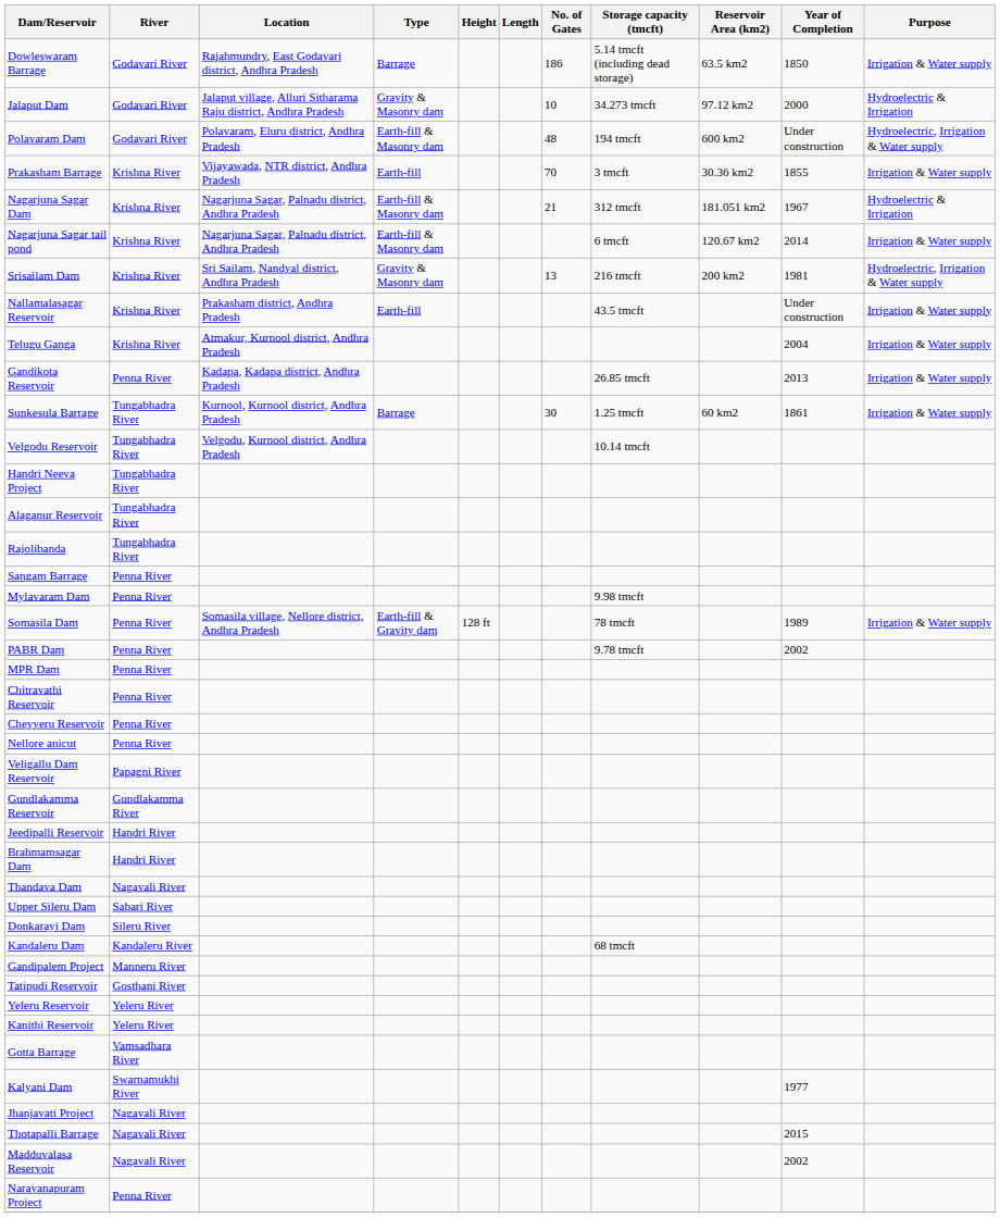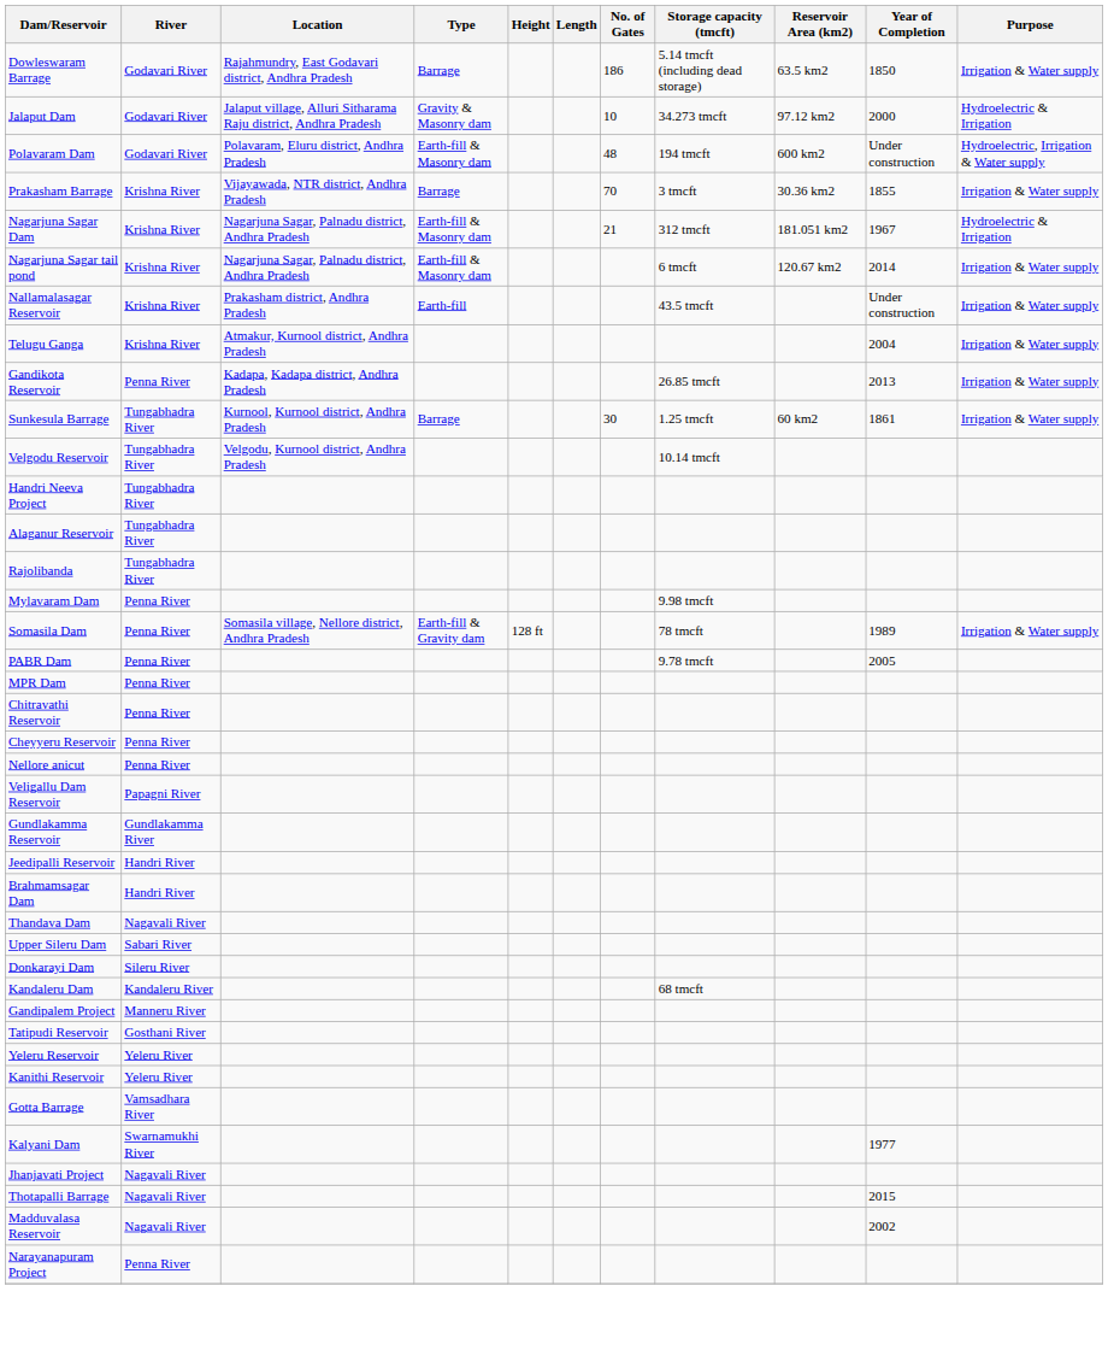Prakasham Barrage | Type: Earth-fill -> Barrage
- row: Srisailam Dam | Krishna River | Sri Sailam, Nandyal district, Andhra Pradesh | Gravity & Masonry dam | 13 | 216 tmcft | 200 km2 | 1981 | Hydroelectric, Irrigation & Water supply
- row: Sangam Barrage | Penna River
PABR Dam | Year of Completion: 2002 -> 2005
